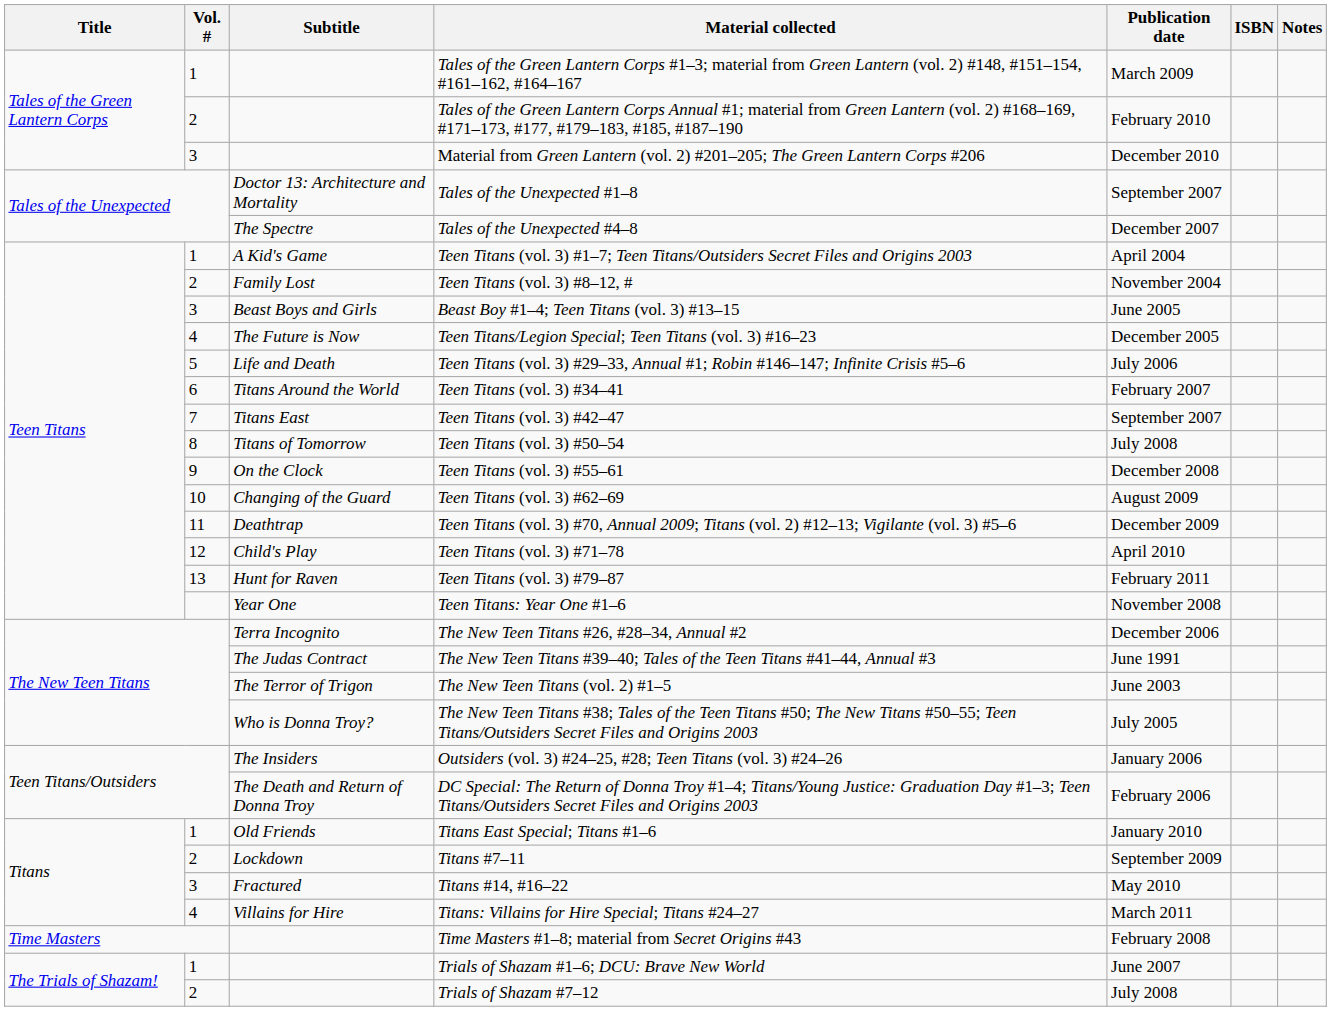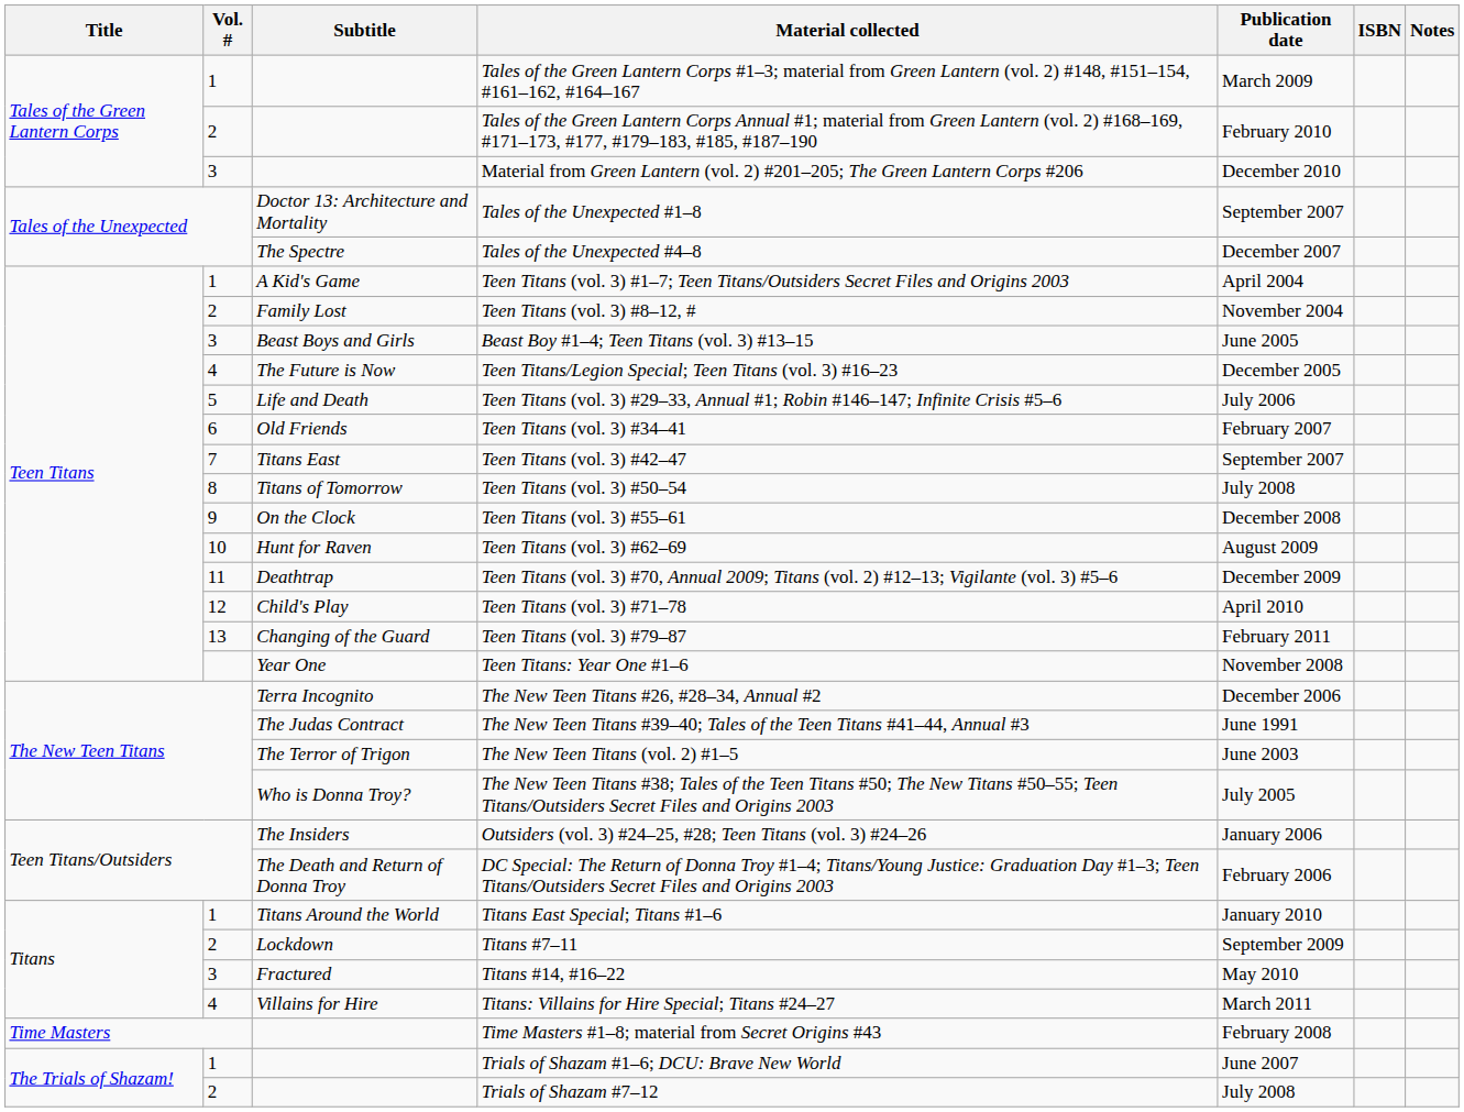Teen Titans (vol. 3) #34–41 | Subtitle: Titans Around the World -> Old Friends
Teen Titans (vol. 3) #62–69 | Subtitle: Changing of the Guard -> Hunt for Raven
Teen Titans (vol. 3) #79–87 | Subtitle: Hunt for Raven -> Changing of the Guard
Titans East Special; Titans #1–6 | Subtitle: Old Friends -> Titans Around the World
